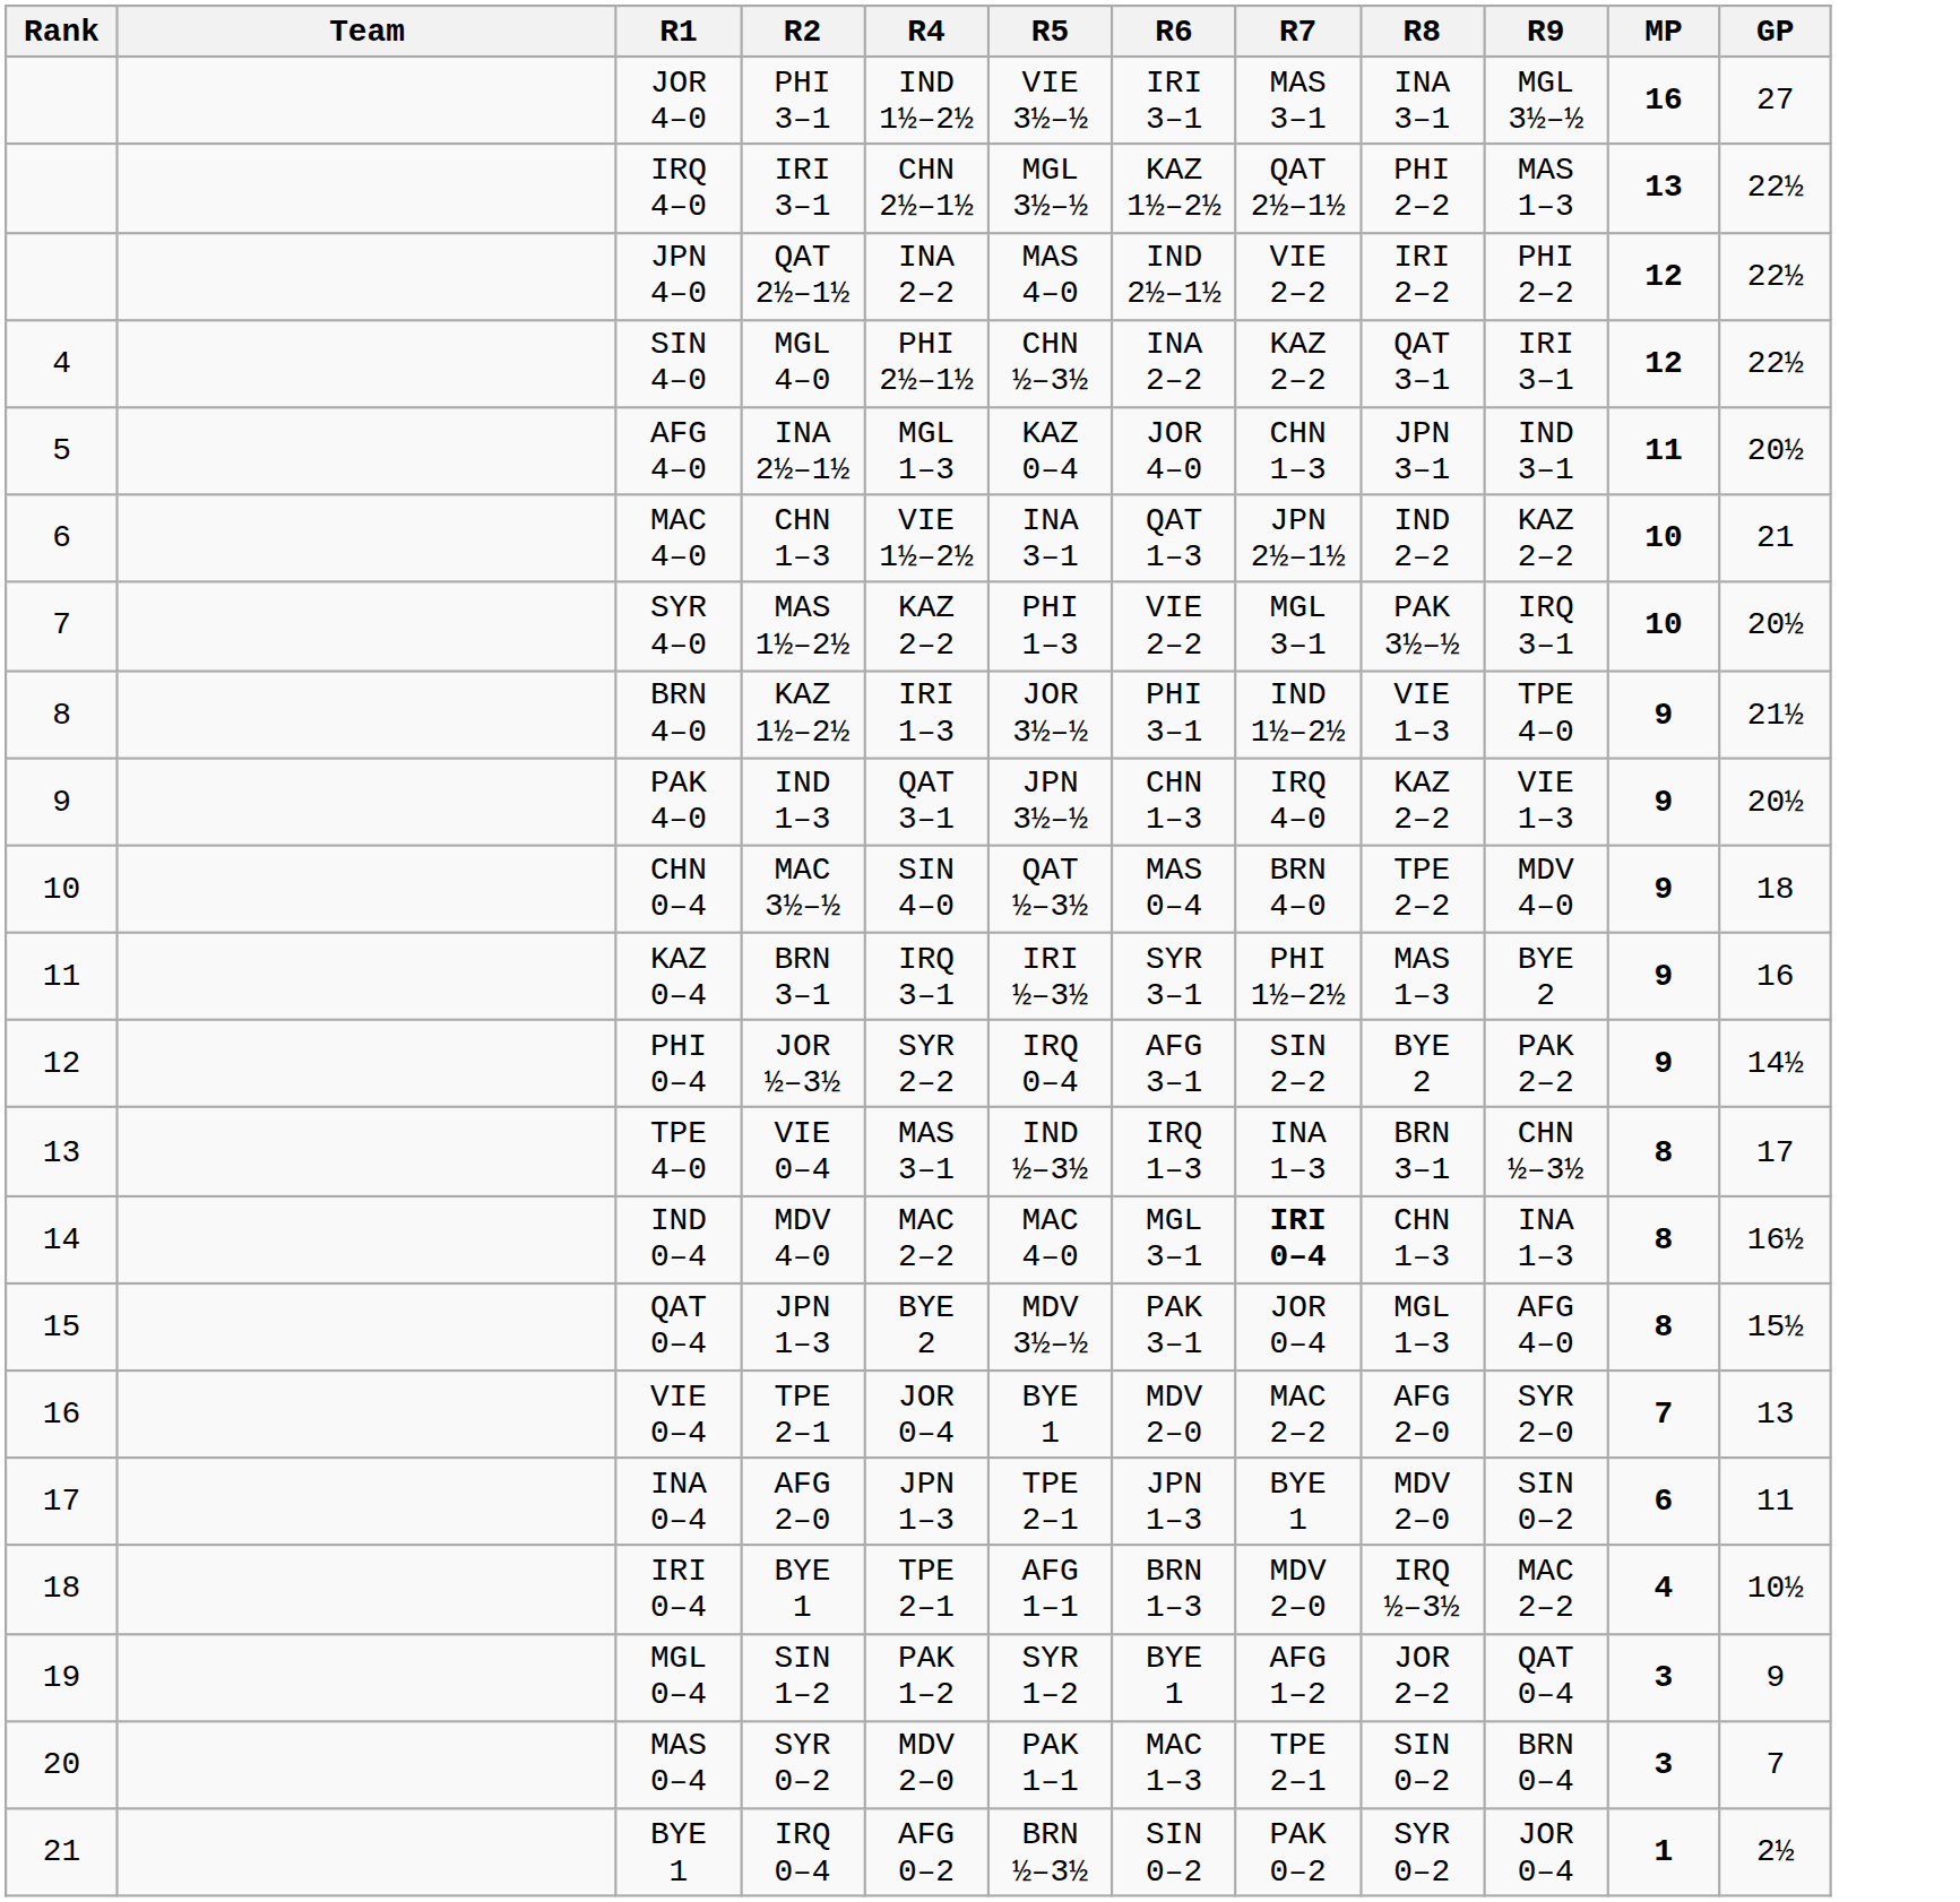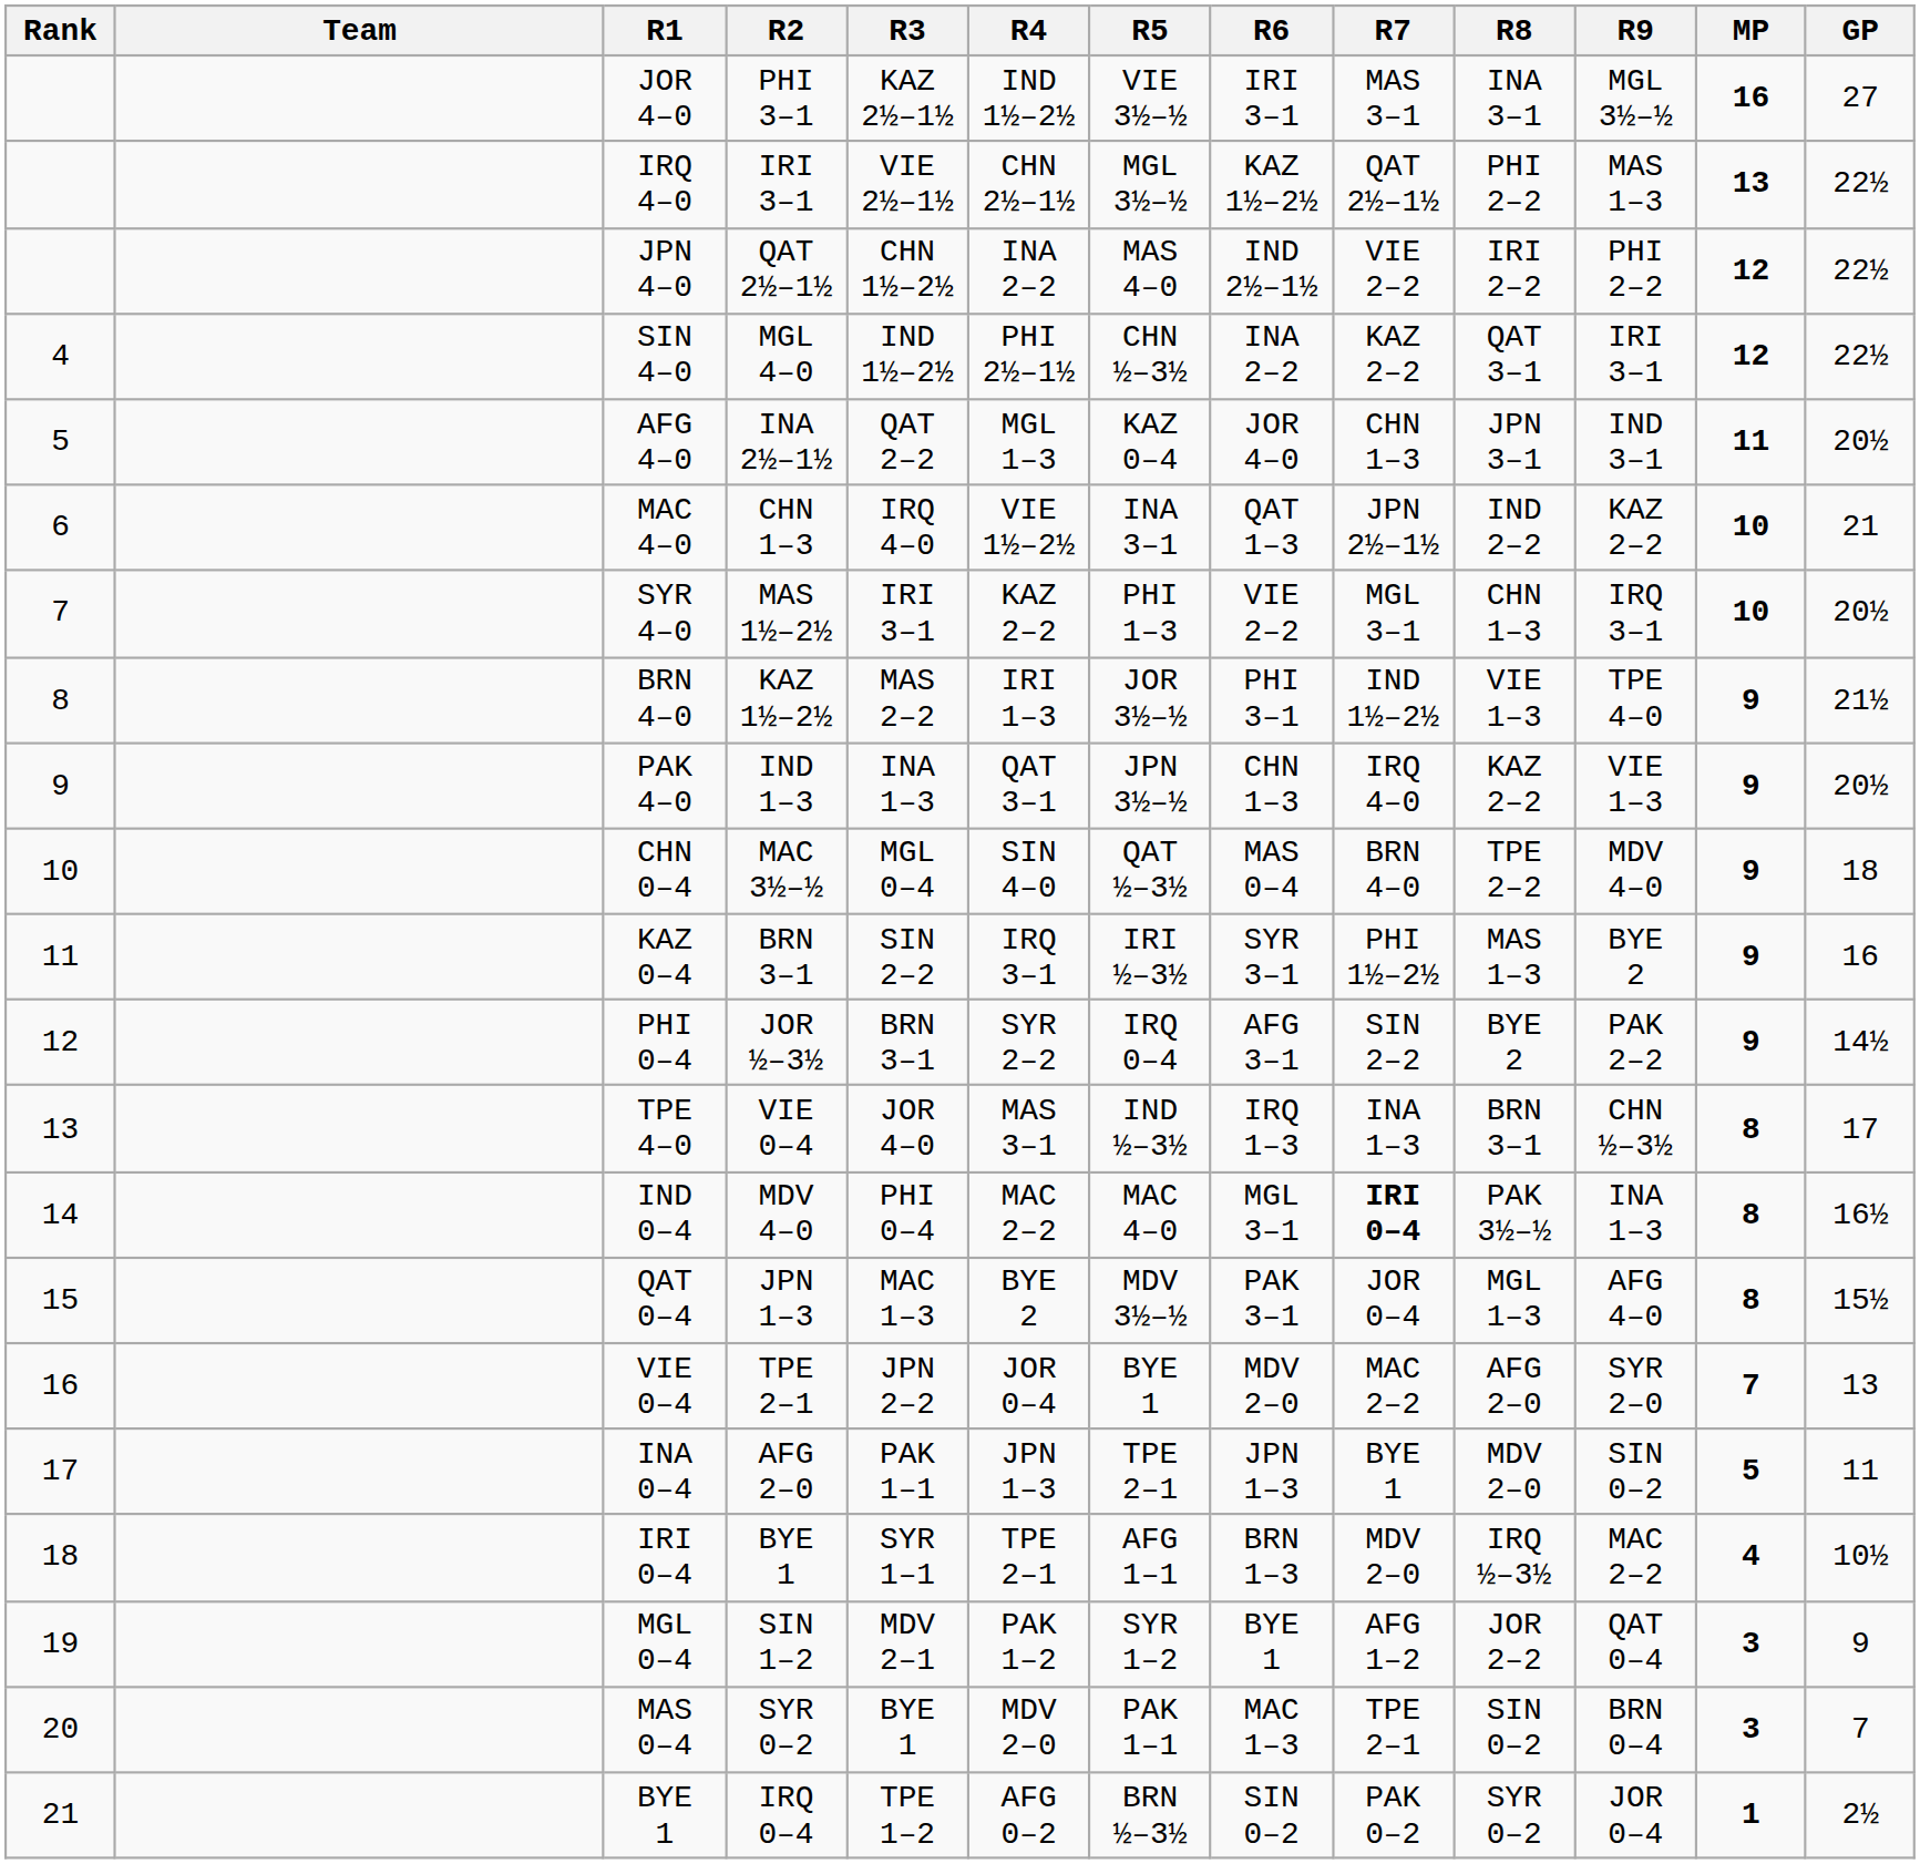+ column: R3 | KAZ 2½–1½ | VIE 2½–1½ | CHN 1½–2½ | IND 1½–2½ | QAT 2–2 | IRQ 4–0 | IRI 3–1 | MAS 2–2 | INA 1–3 | MGL 0–4 | SIN 2–2 | BRN 3–1 | JOR 4–0 | PHI 0–4 | MAC 1–3 | JPN 2–2 | PAK 1–1 | SYR 1–1 | MDV 2–1 | BYE 1 | TPE 1–2
SYR 4–0 | R8: PAK 3½–½ -> CHN 1–3
IND 0–4 | R8: CHN 1–3 -> PAK 3½–½
INA 0–4 | MP: 6 -> 5
